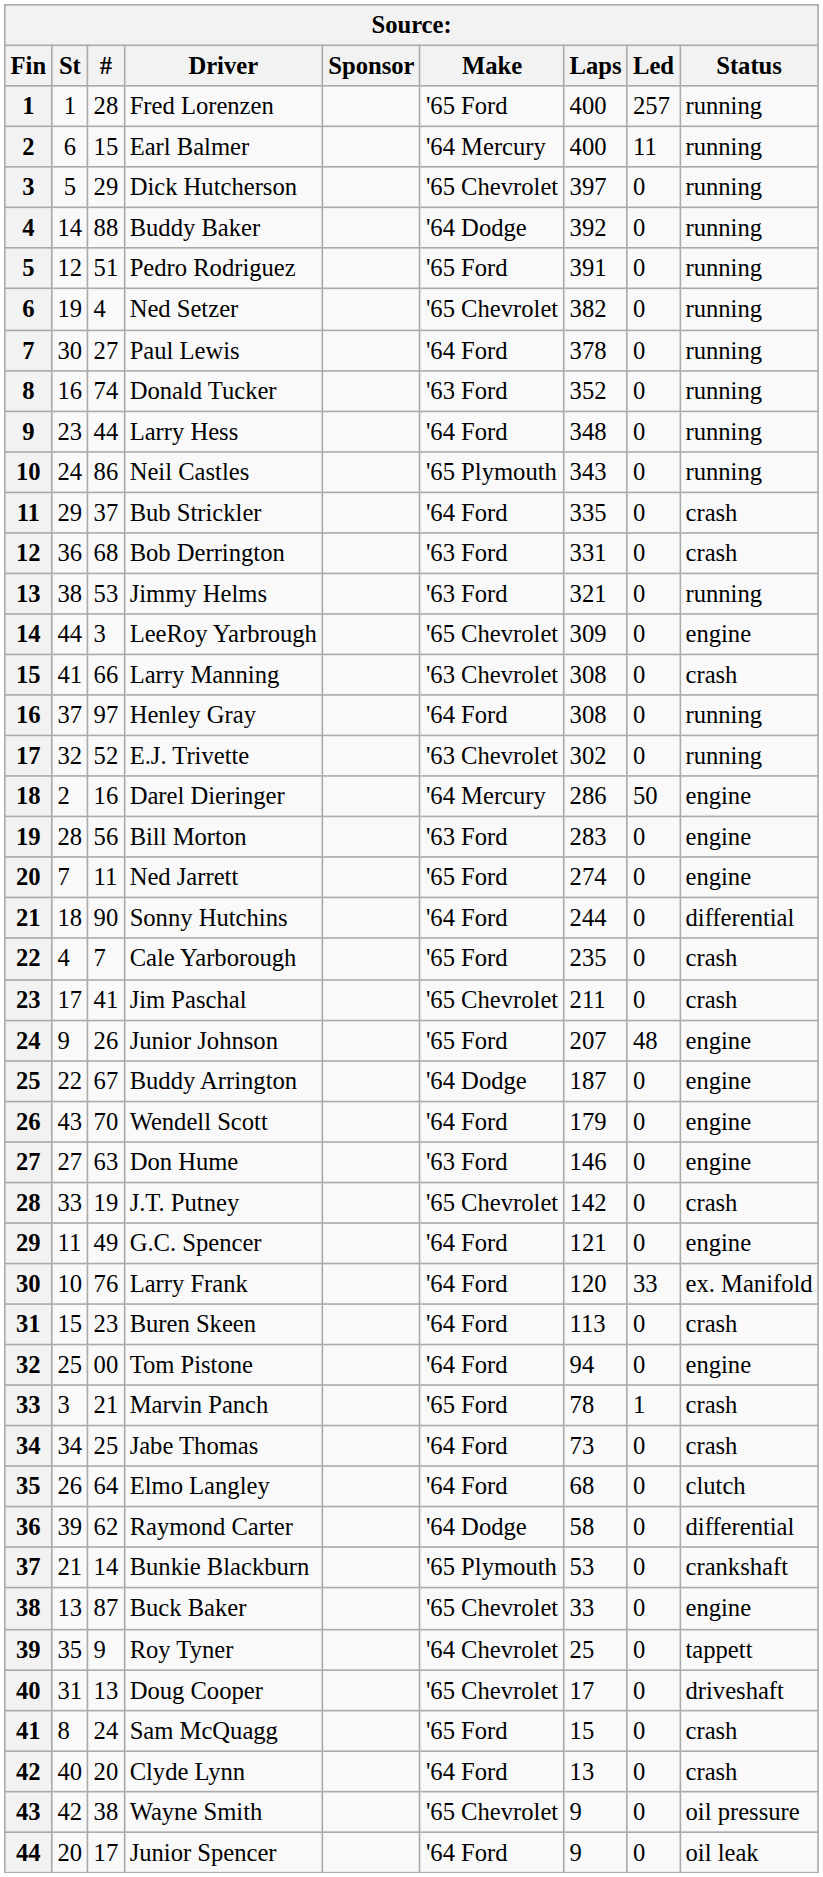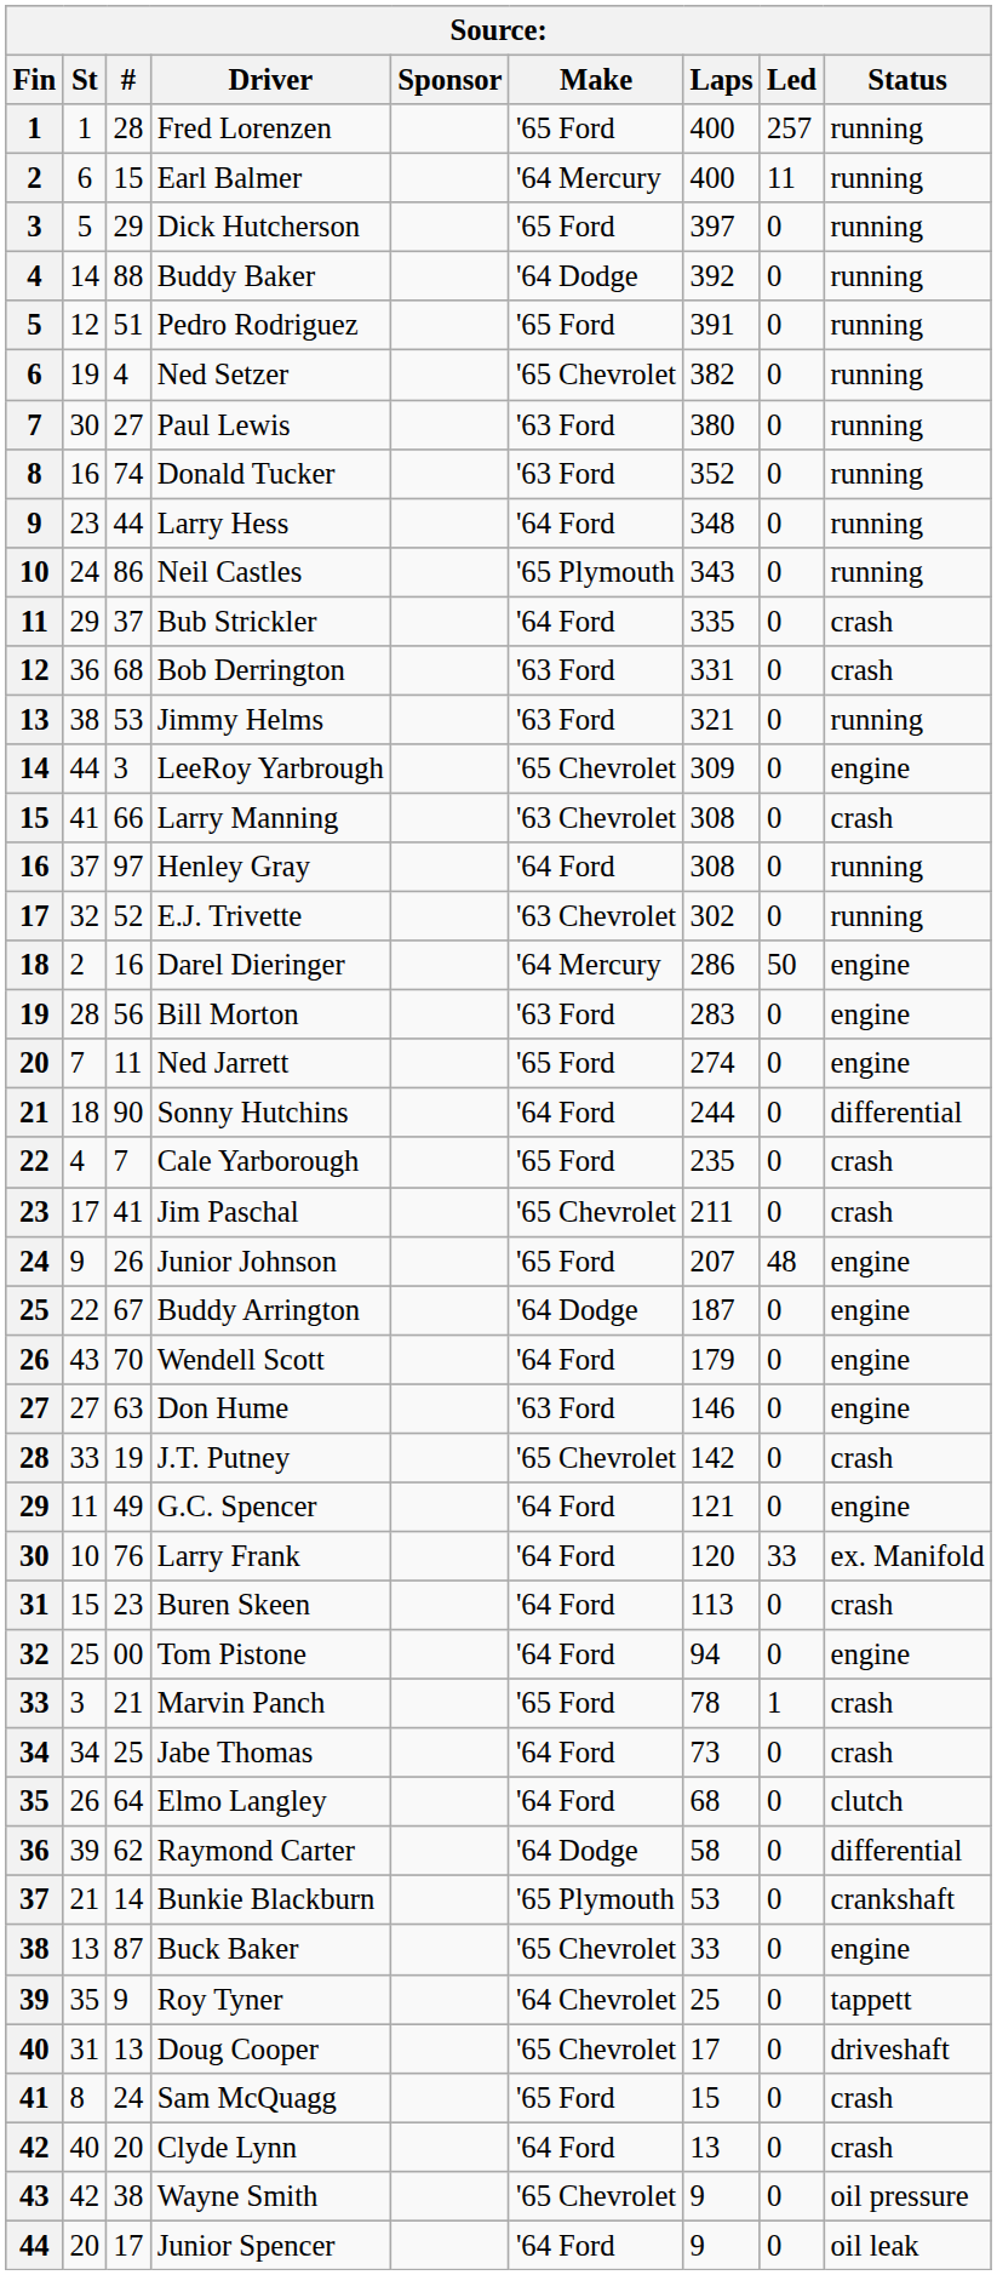Dick Hutcherson | Make: '65 Chevrolet -> '65 Ford
Paul Lewis | Make: '64 Ford -> '63 Ford
Paul Lewis | Laps: 378 -> 380
